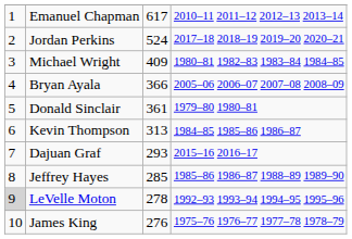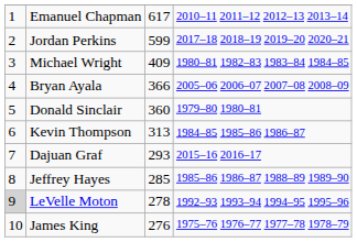Jordan Perkins | column 3: 524 -> 599
Donald Sinclair | column 3: 361 -> 360
